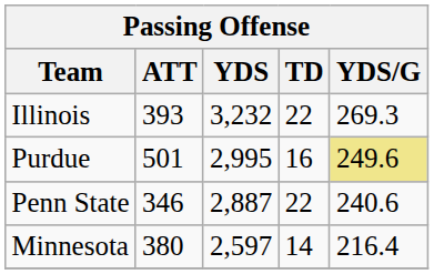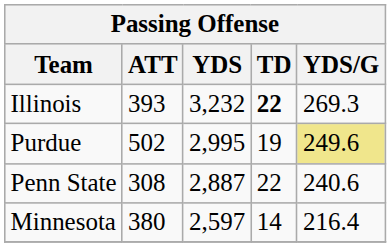Illinois | TD: normal -> bold
Purdue | ATT: 501 -> 502
Purdue | TD: 16 -> 19
Penn State | ATT: 346 -> 308
